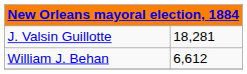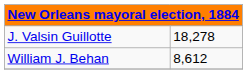J. Valsin Guillotte | column 2: 18,281 -> 18,278
William J. Behan | column 2: 6,612 -> 8,612
